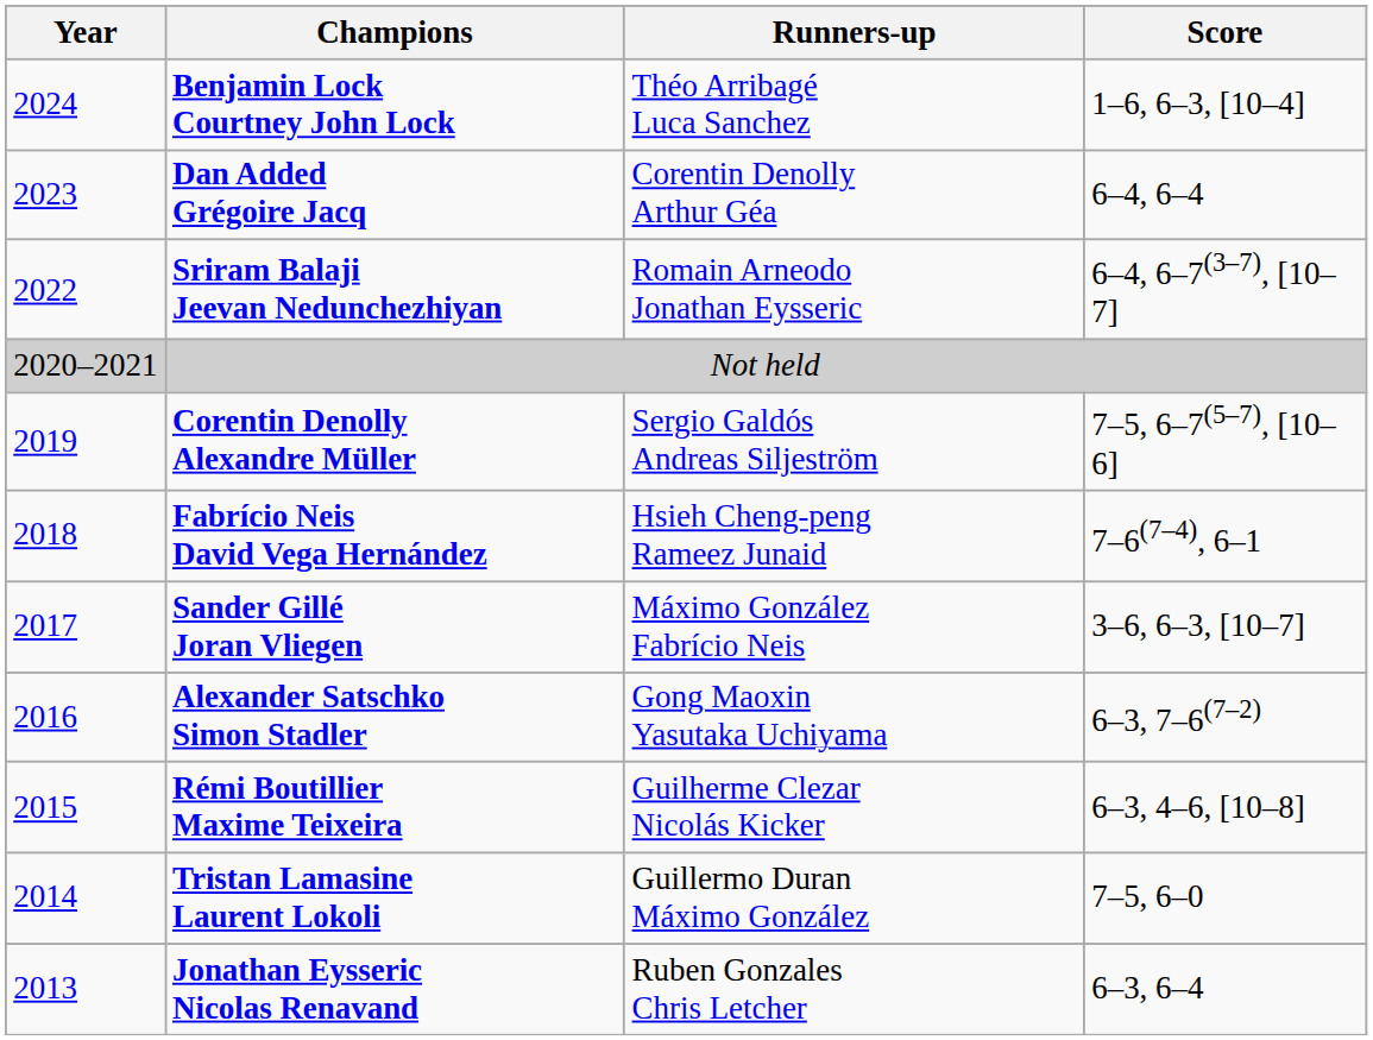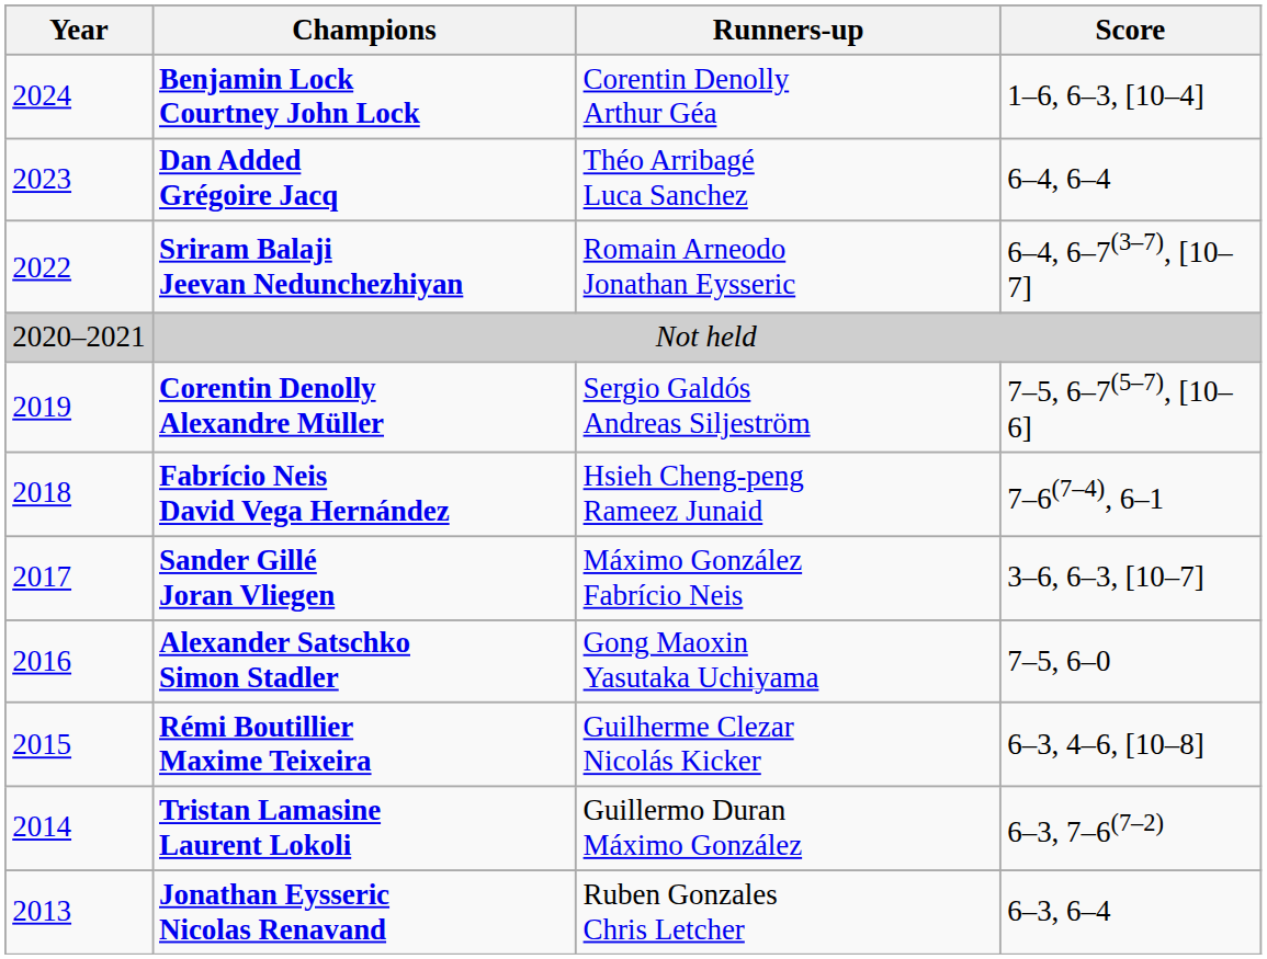Benjamin Lock Courtney John Lock | Runners-up: Théo Arribagé Luca Sanchez -> Corentin Denolly Arthur Géa
Dan Added Grégoire Jacq | Runners-up: Corentin Denolly Arthur Géa -> Théo Arribagé Luca Sanchez
Alexander Satschko Simon Stadler | Score: 6–3, 7–6(7–2) -> 7–5, 6–0
Tristan Lamasine Laurent Lokoli | Score: 7–5, 6–0 -> 6–3, 7–6(7–2)
